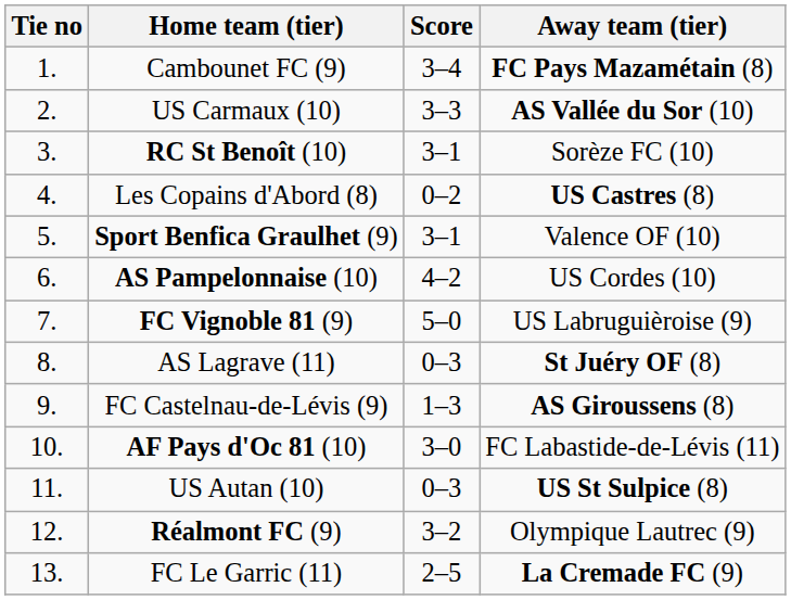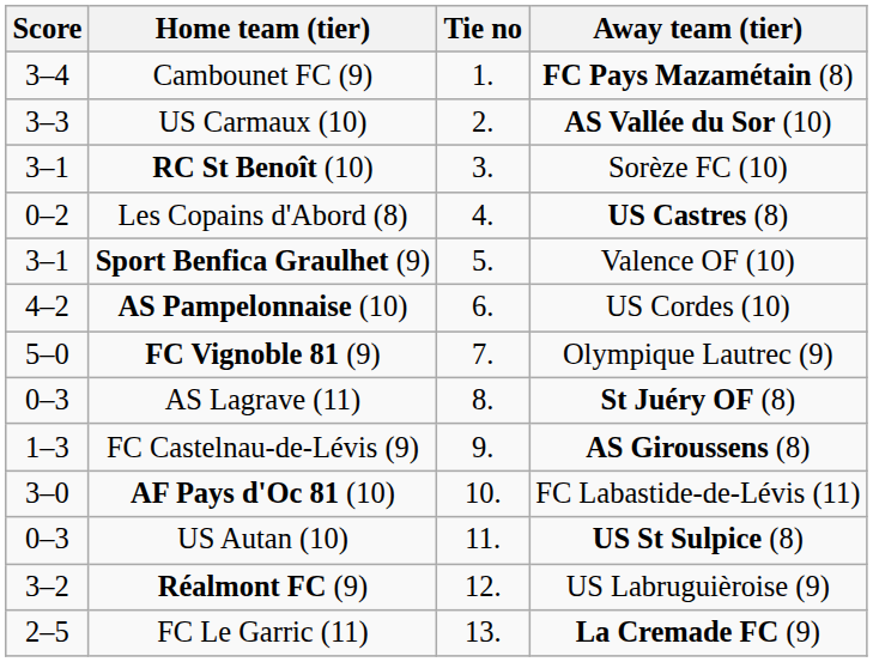columns swapped: Tie no <-> Score
FC Vignoble 81 (9) | Away team (tier): US Labruguièroise (9) -> Olympique Lautrec (9)
Réalmont FC (9) | Away team (tier): Olympique Lautrec (9) -> US Labruguièroise (9)
